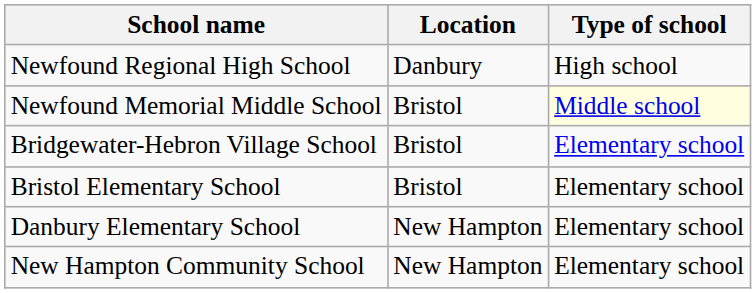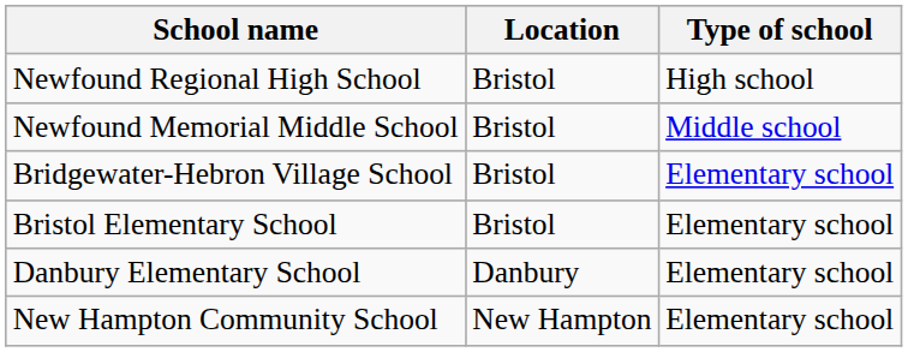Newfound Regional High School | Location: Danbury -> Bristol
Newfound Memorial Middle School | Type of school: lightyellow background -> no background
Danbury Elementary School | Location: New Hampton -> Danbury
